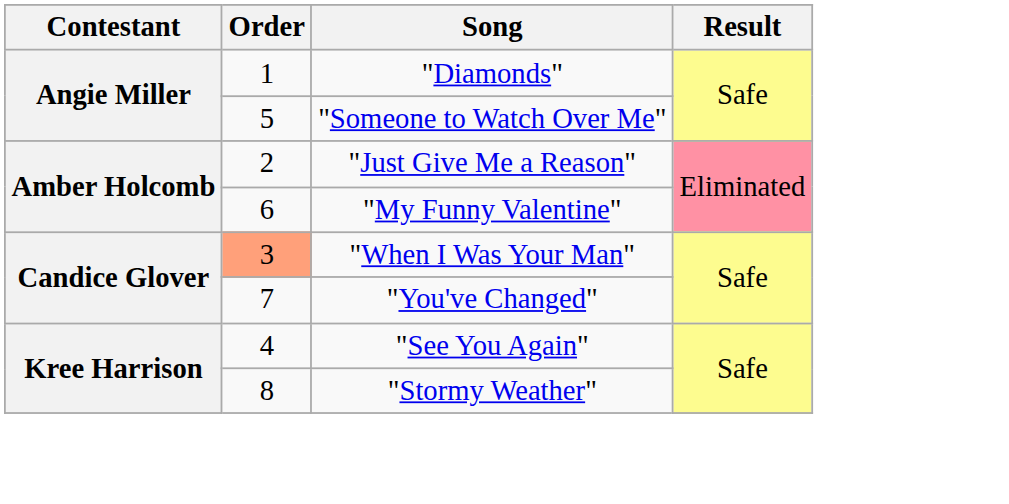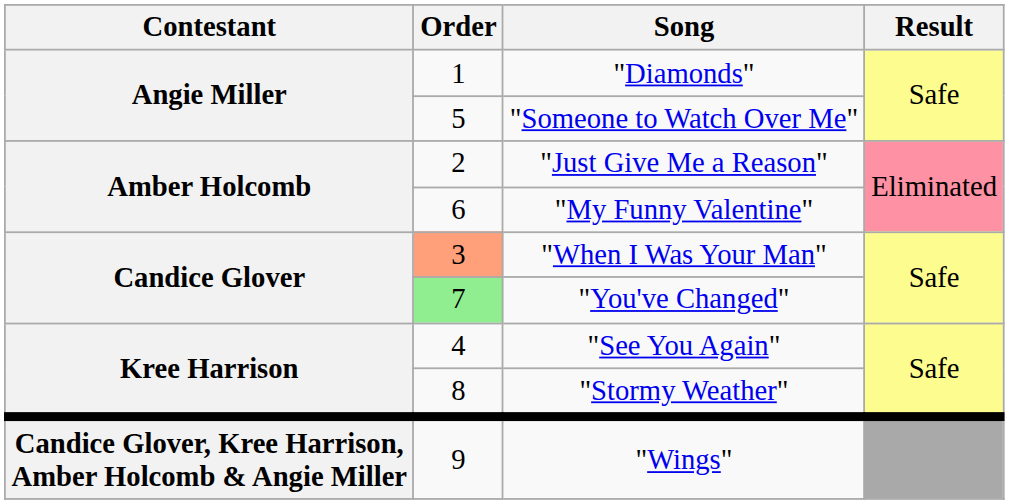"You've Changed" | Order: no background -> lightgreen background
+ row: Candice Glover, Kree Harrison, Amber Holcomb & Angie Miller | 9 | "Wings"
